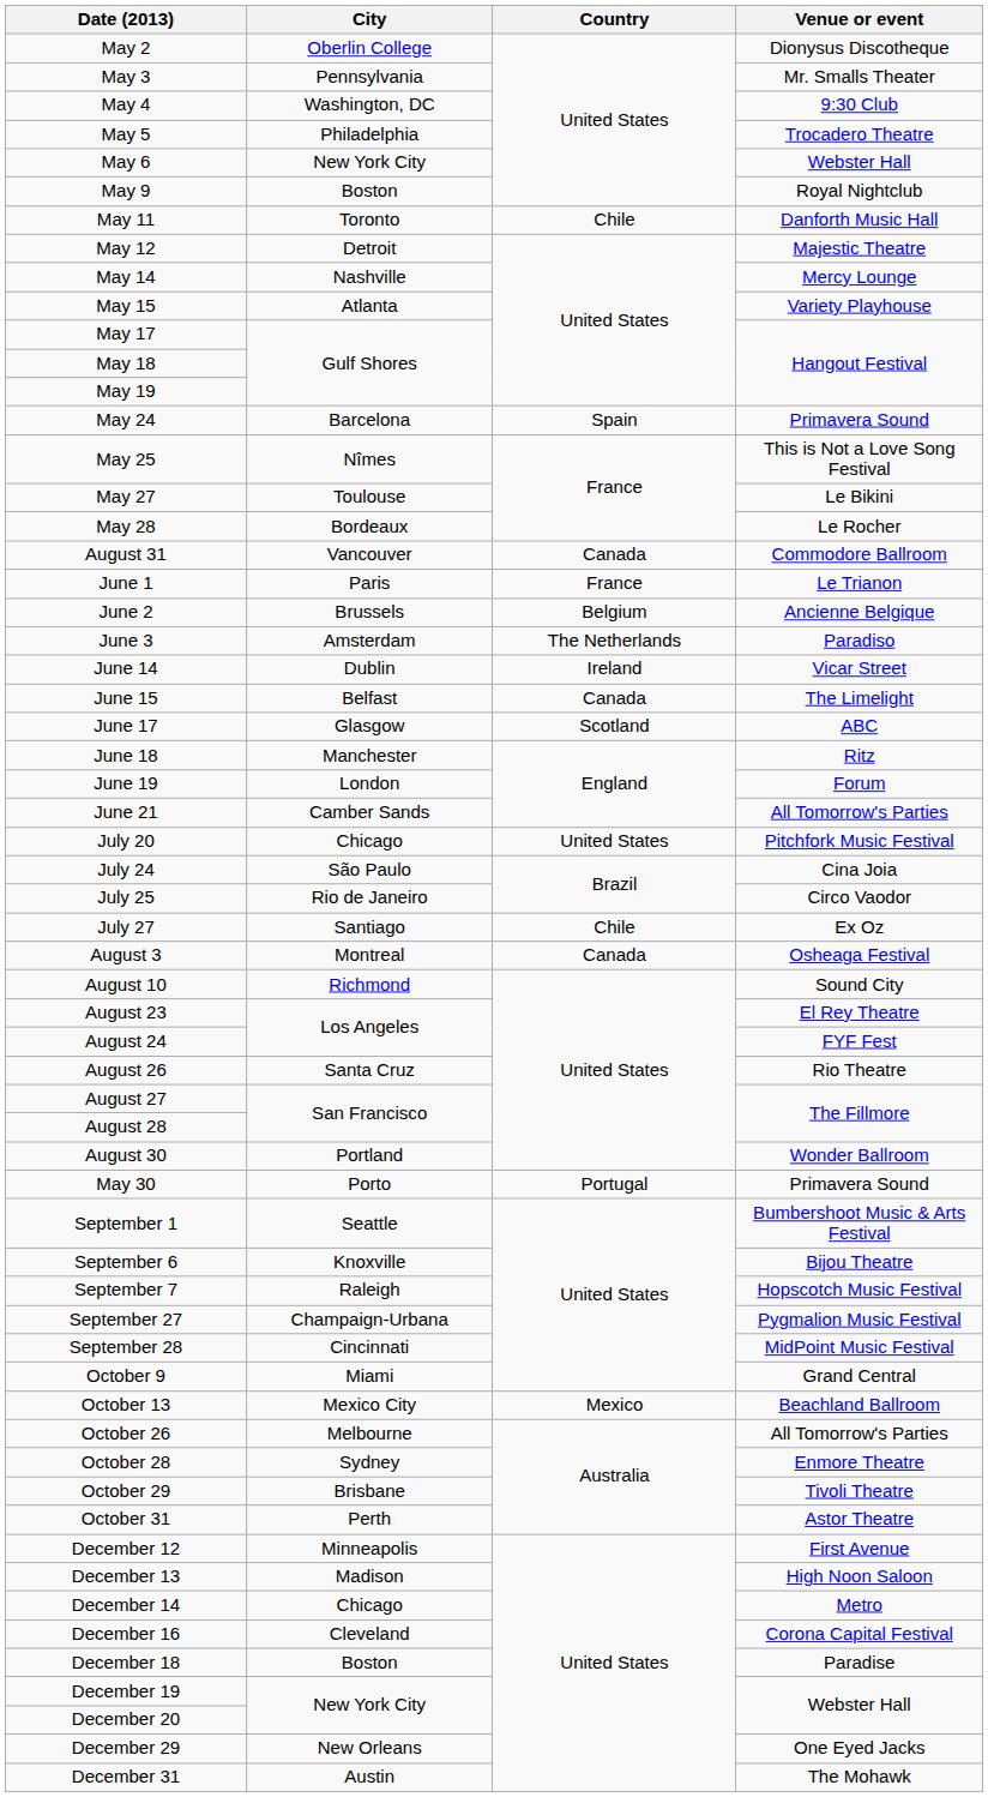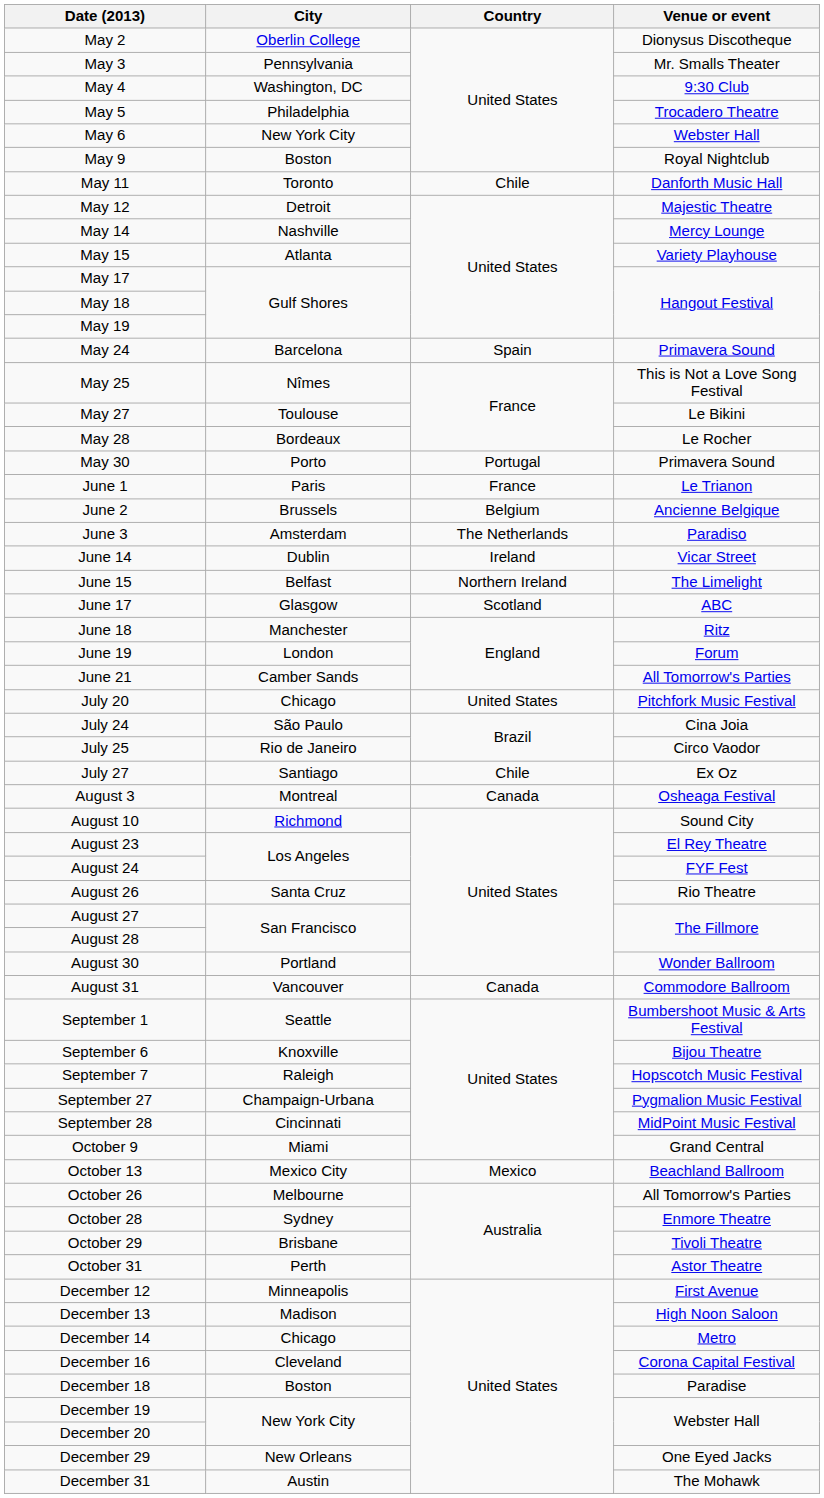rows swapped: May 30 <-> August 31
June 15 | Country: Canada -> Northern Ireland
